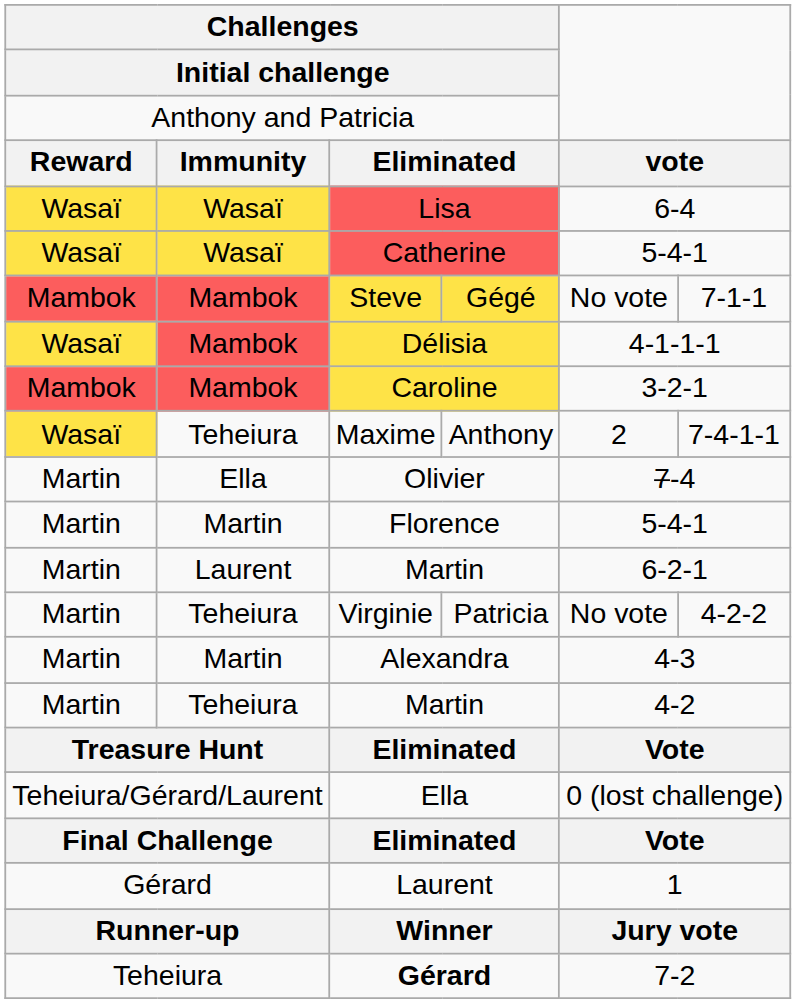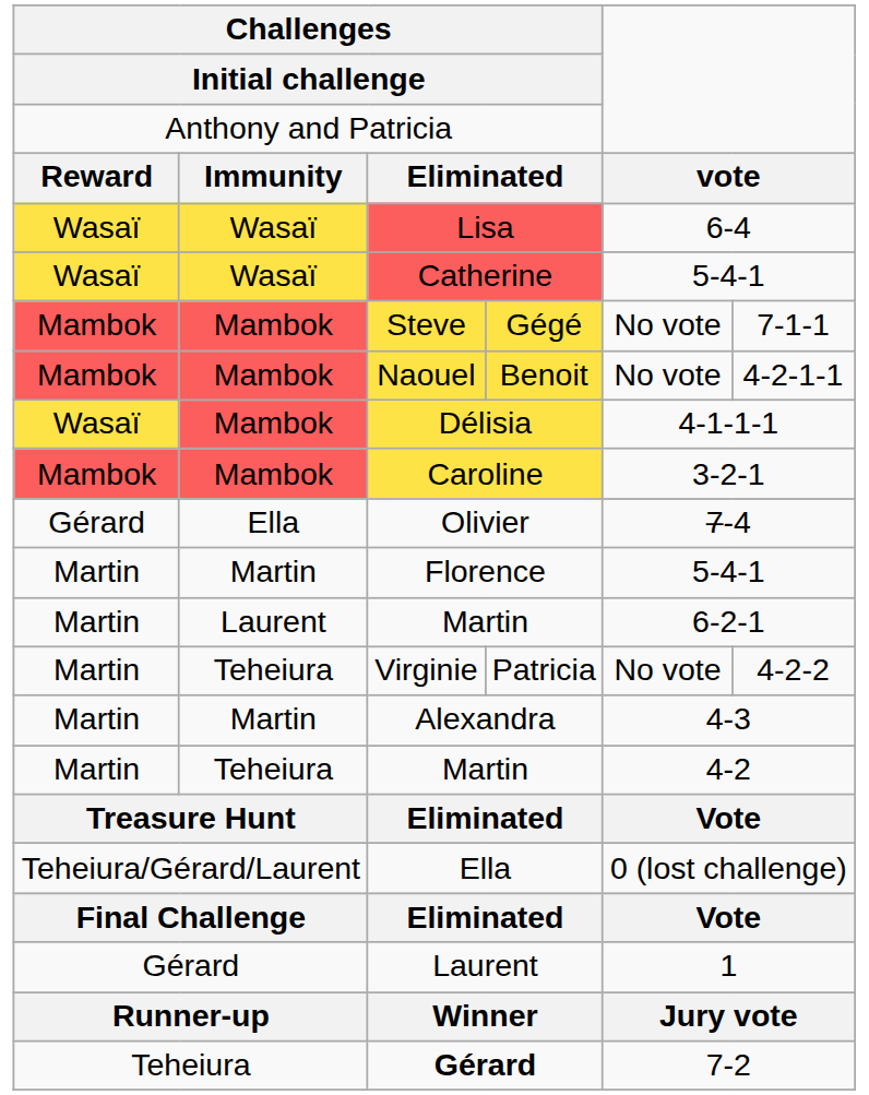+ row: Mambok | Mambok | Naouel | Benoit | No vote | 4-2-1-1
- row: Wasaï | Teheiura | Maxime | Anthony | 2 | 7-4-1-1
Olivier | column 1: Martin -> Gérard
